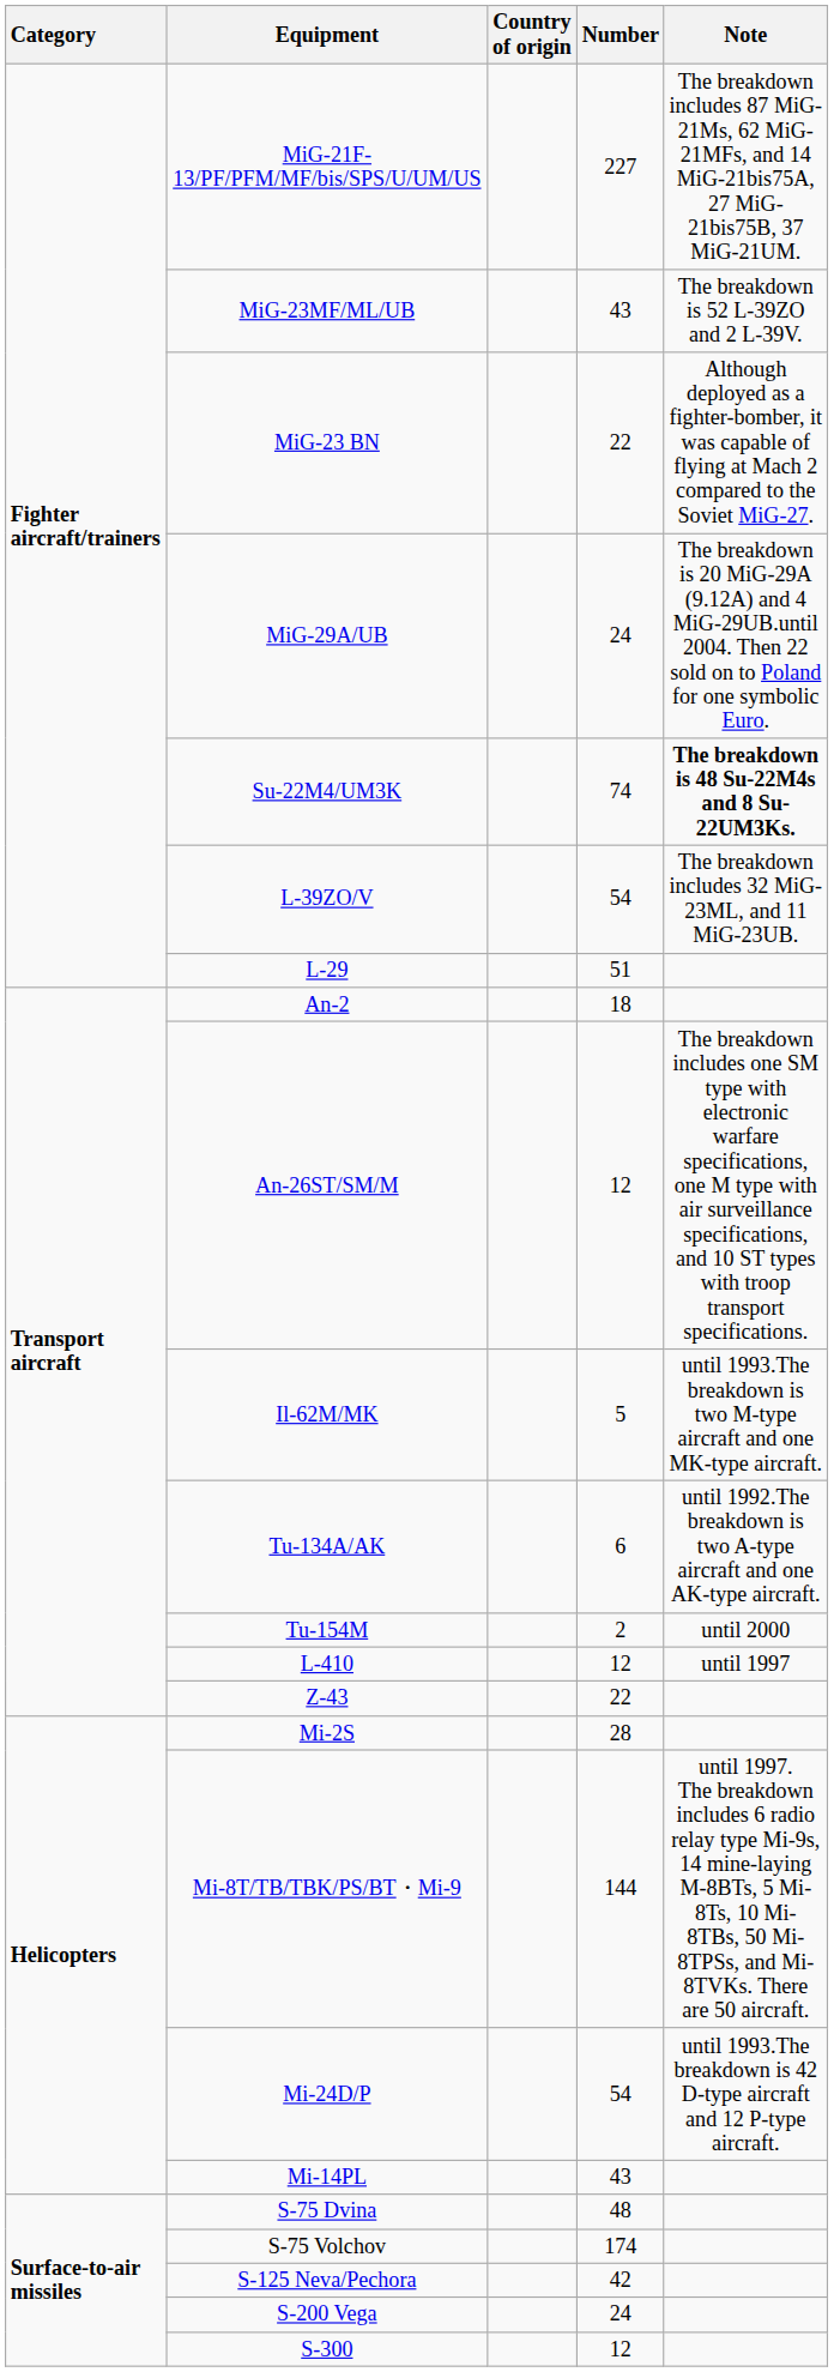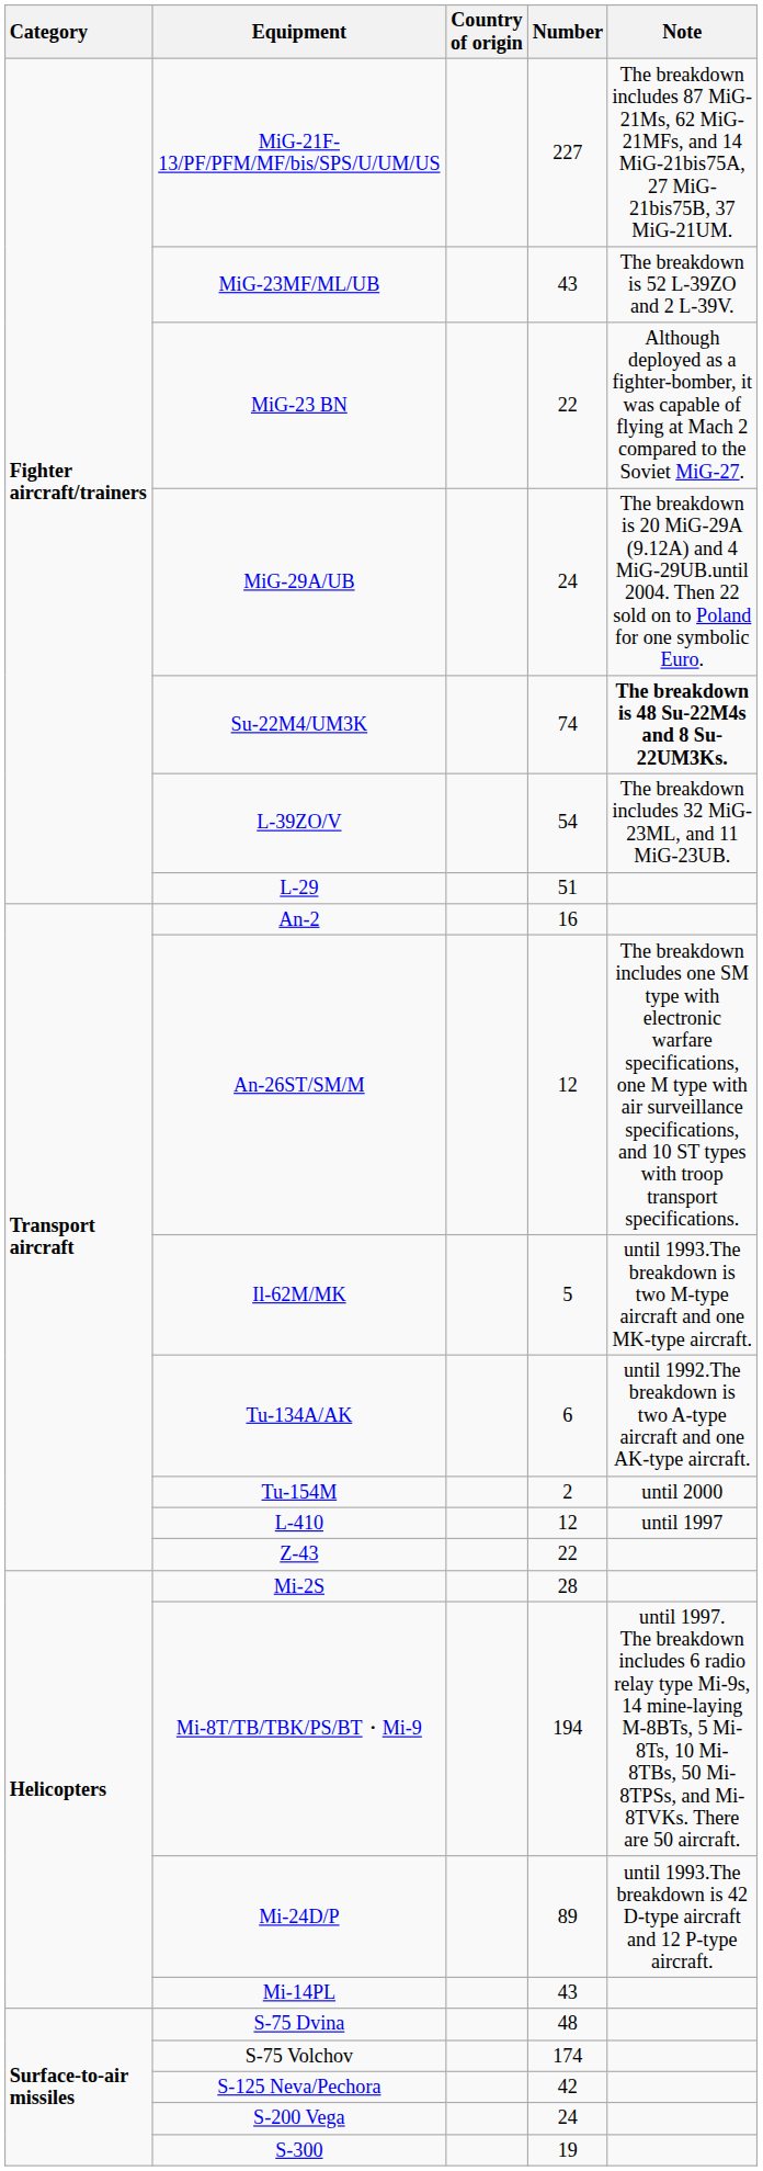An-2 | Number: 18 -> 16
Mi-8T/TB/TBK/PS/BT・Mi-9 | Number: 144 -> 194
Mi-24D/P | Number: 54 -> 89
S-300 | Number: 12 -> 19
